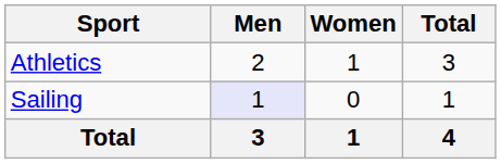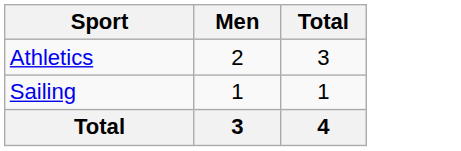- column: Women | 1 | 0 | 1
Sailing | Men: lavender background -> no background
